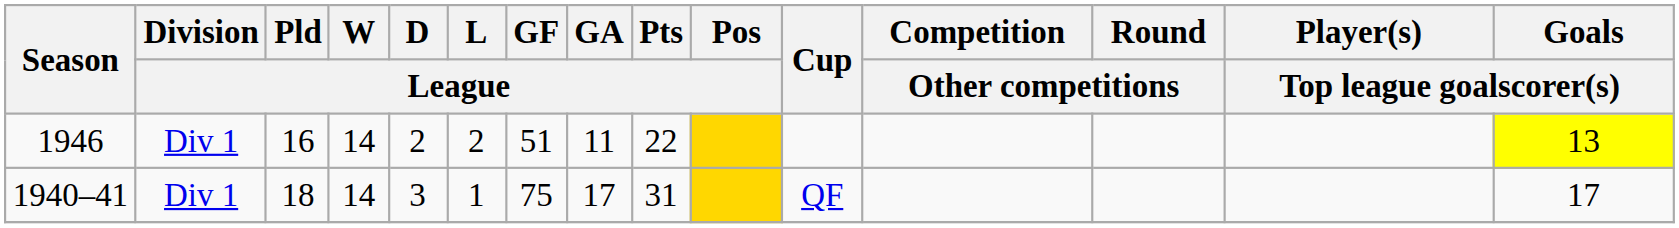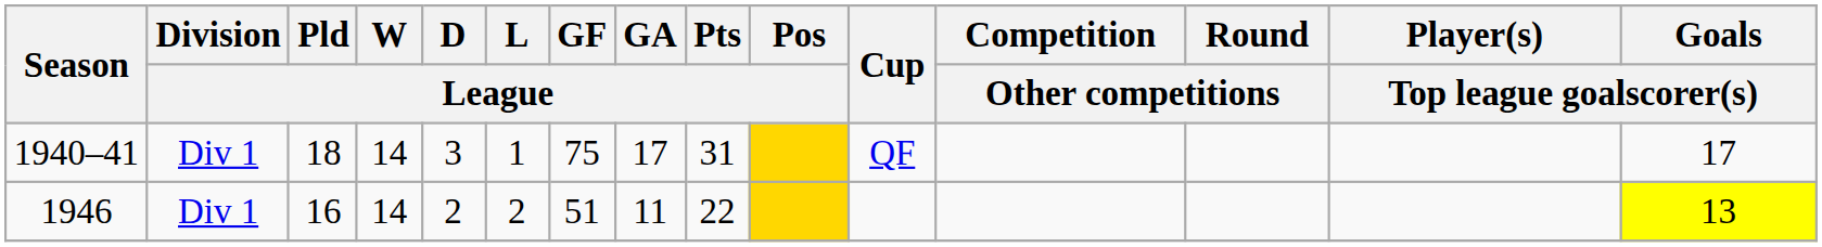rows swapped: 1940–41 <-> 1946
